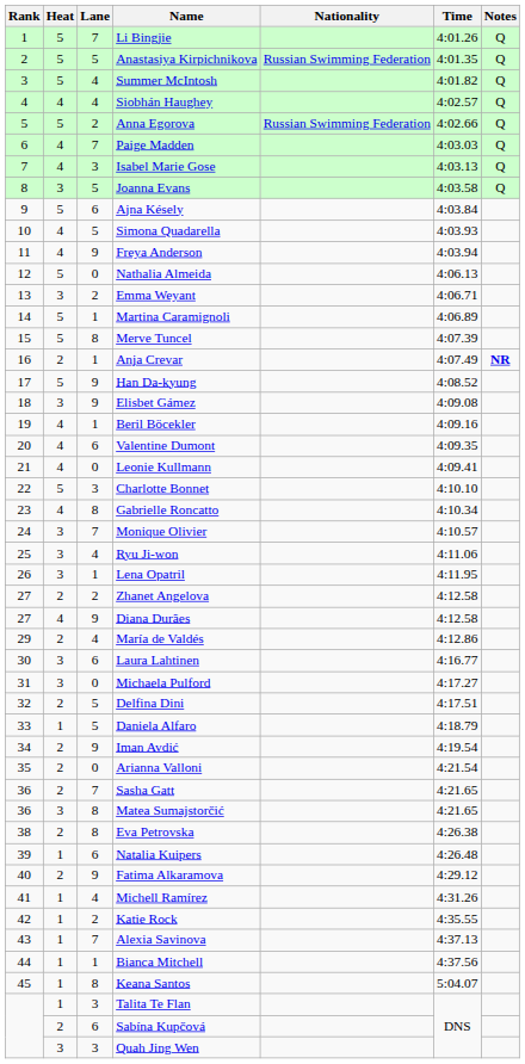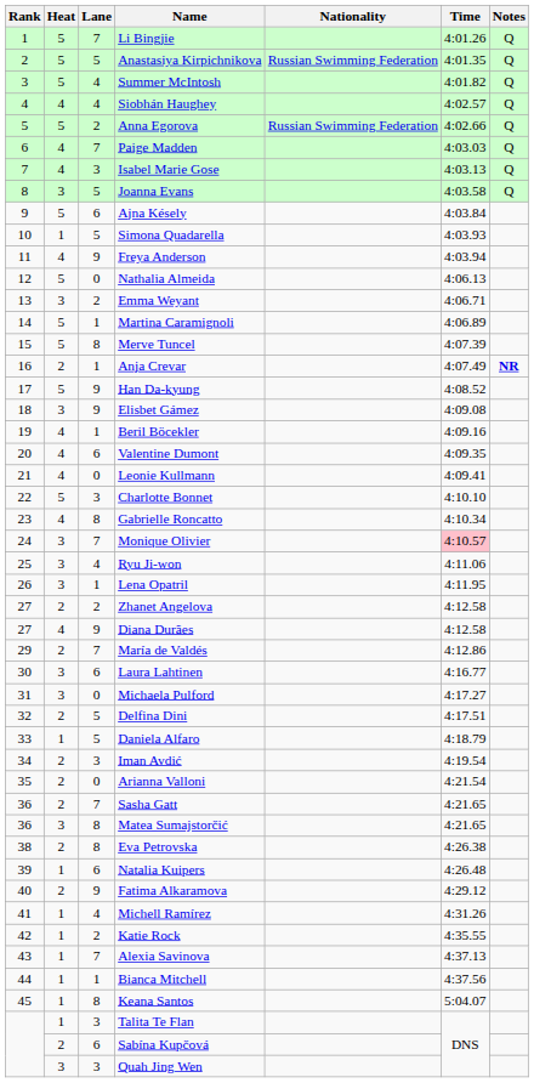Simona Quadarella | Heat: 4 -> 1
Monique Olivier | Time: no background -> pink background
María de Valdés | Lane: 4 -> 7
Iman Avdić | Lane: 9 -> 3
